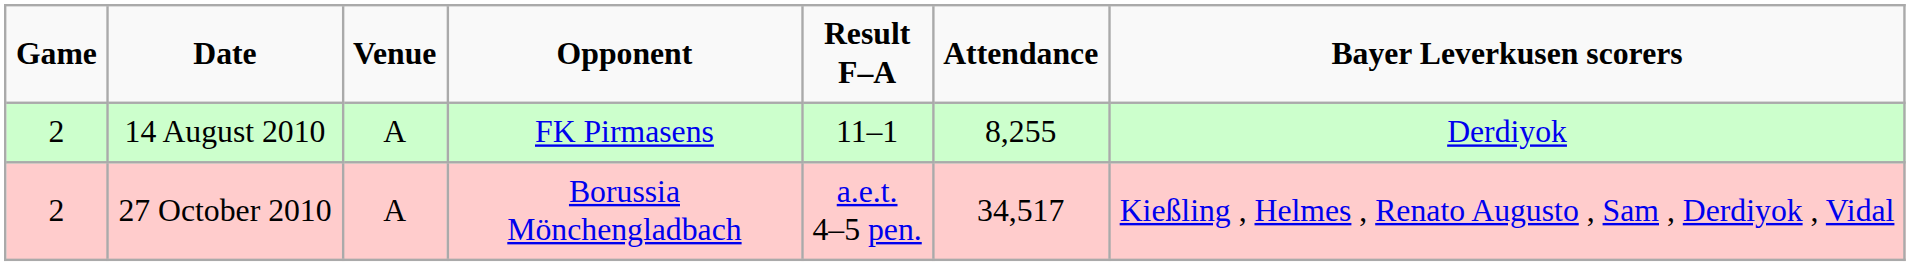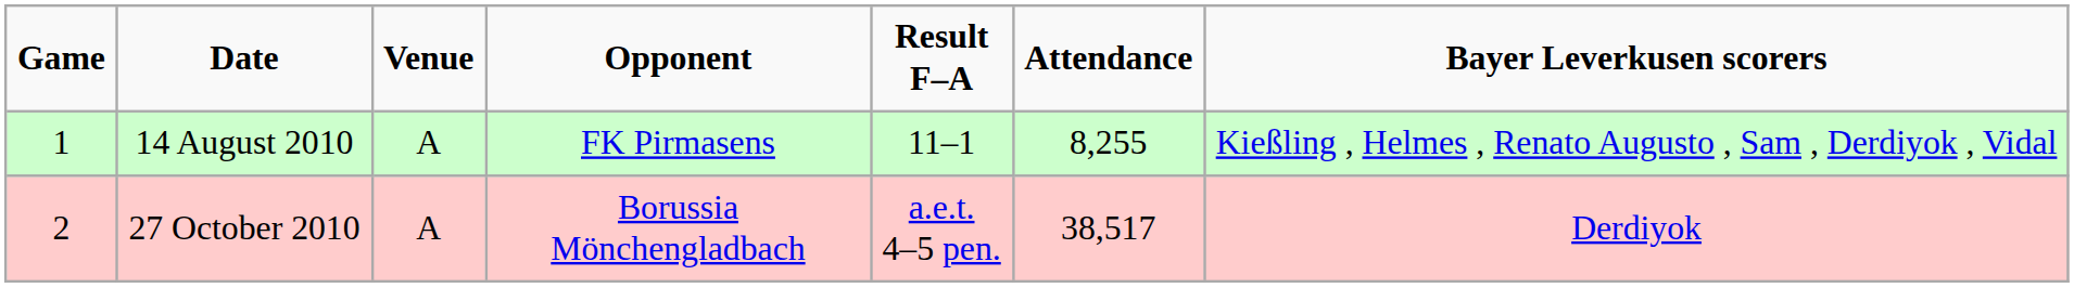14 August 2010 | Game: 2 -> 1
14 August 2010 | Bayer Leverkusen scorers: Derdiyok -> Kießling , Helmes , Renato Augusto , Sam , Derdiyok , Vidal
27 October 2010 | Attendance: 34,517 -> 38,517
27 October 2010 | Bayer Leverkusen scorers: Kießling , Helmes , Renato Augusto , Sam , Derdiyok , Vidal -> Derdiyok
